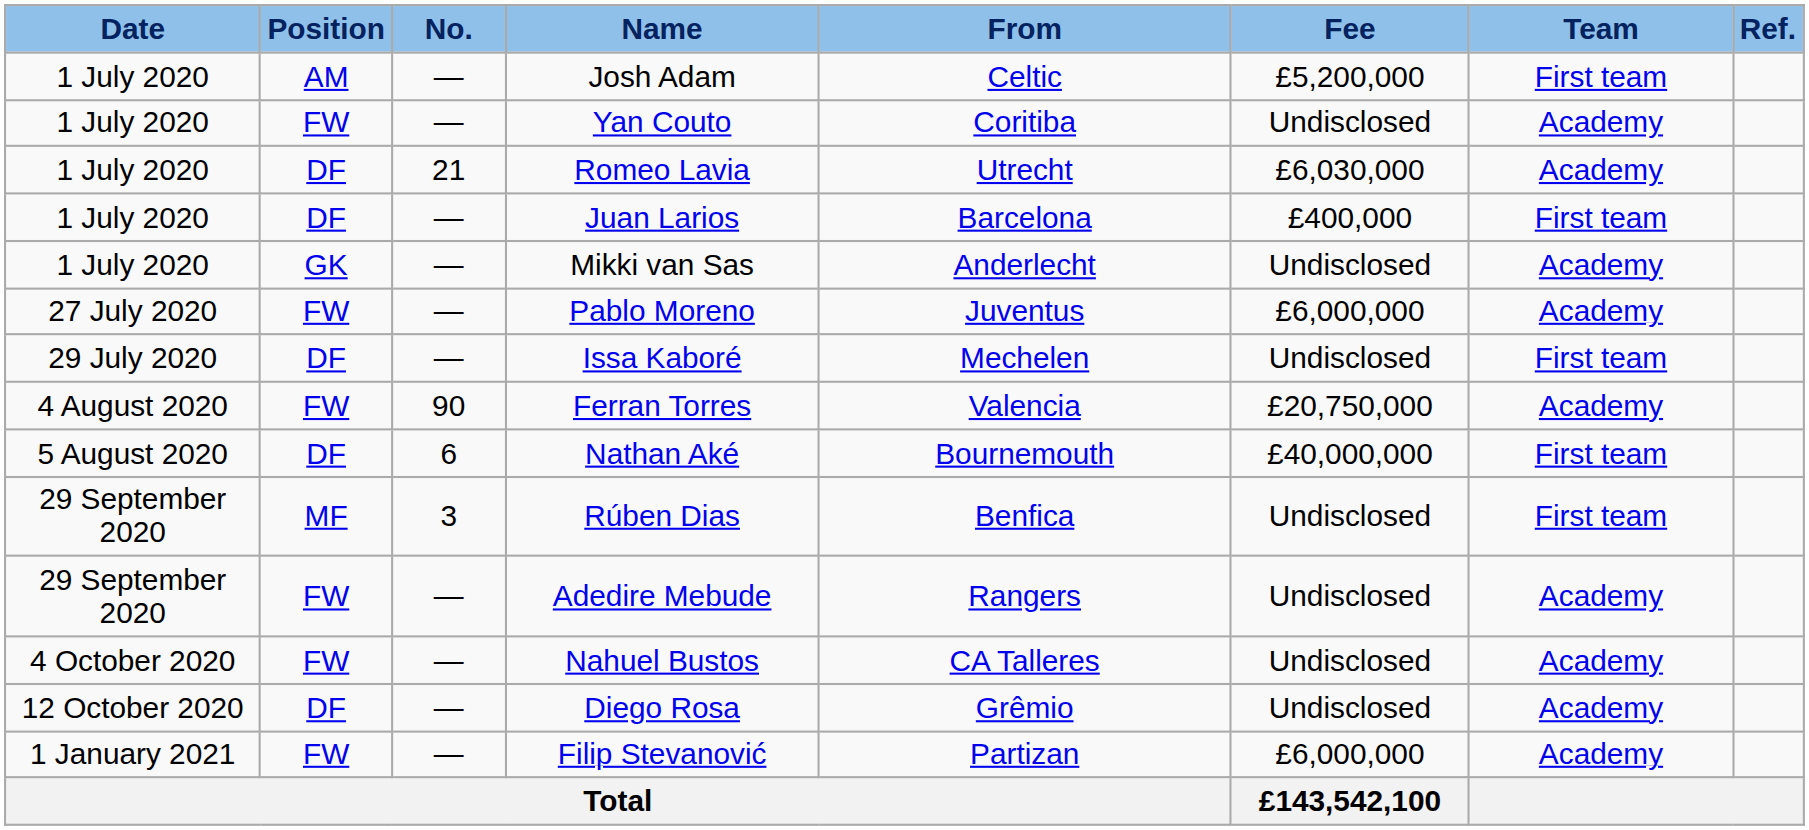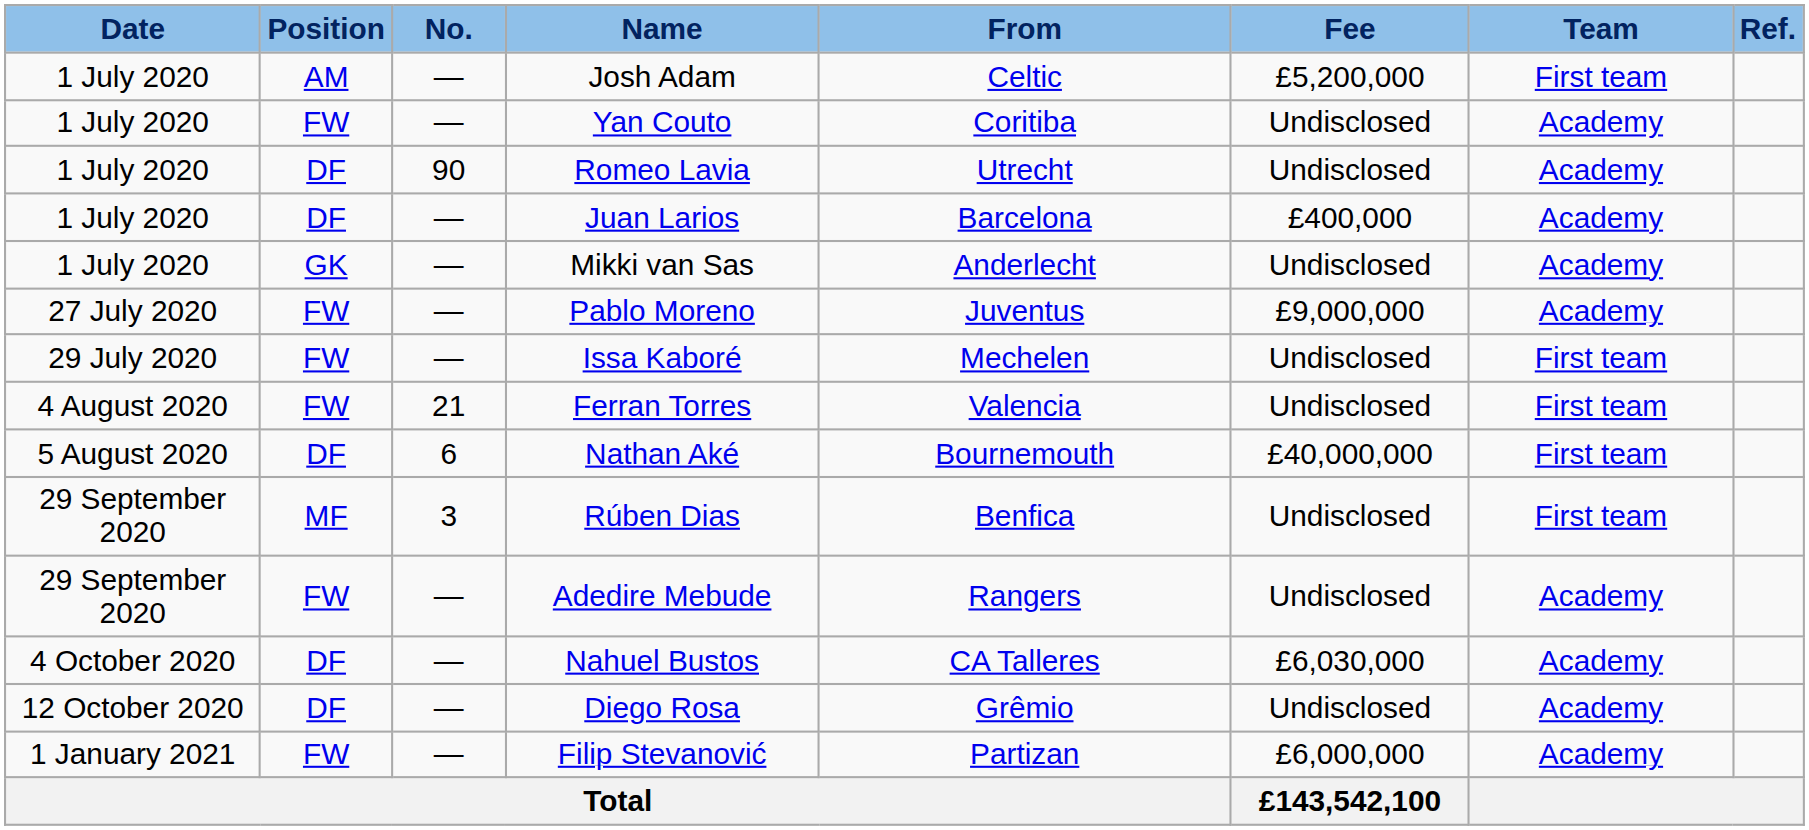Romeo Lavia | No.: 21 -> 90
Romeo Lavia | Fee: £6,030,000 -> Undisclosed
Juan Larios | Team: First team -> Academy
Pablo Moreno | Fee: £6,000,000 -> £9,000,000
Issa Kaboré | Position: DF -> FW
Ferran Torres | No.: 90 -> 21
Ferran Torres | Fee: £20,750,000 -> Undisclosed
Ferran Torres | Team: Academy -> First team
Nahuel Bustos | Position: FW -> DF
Nahuel Bustos | Fee: Undisclosed -> £6,030,000
